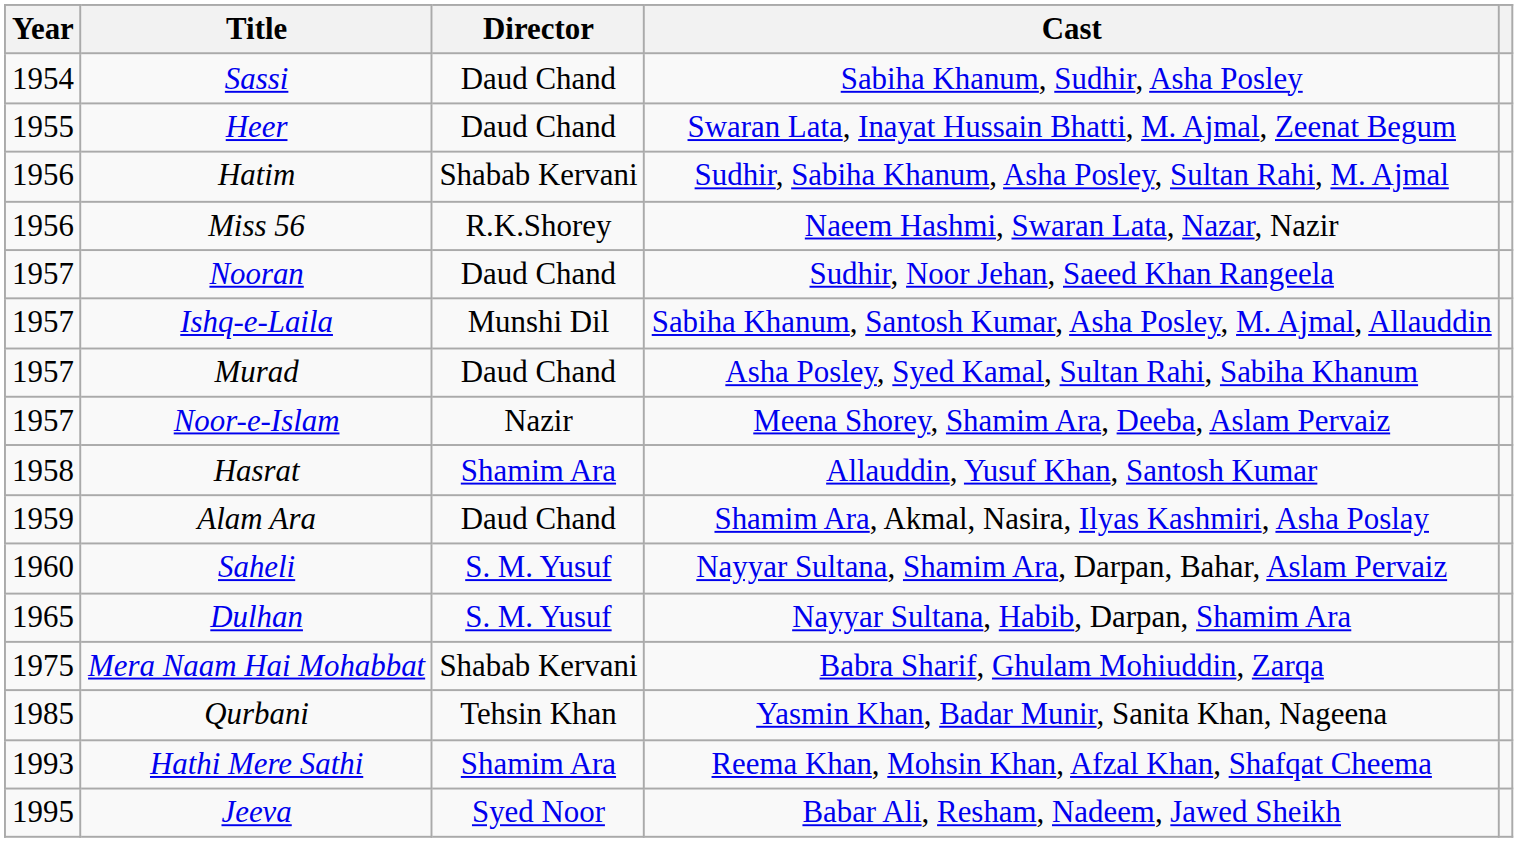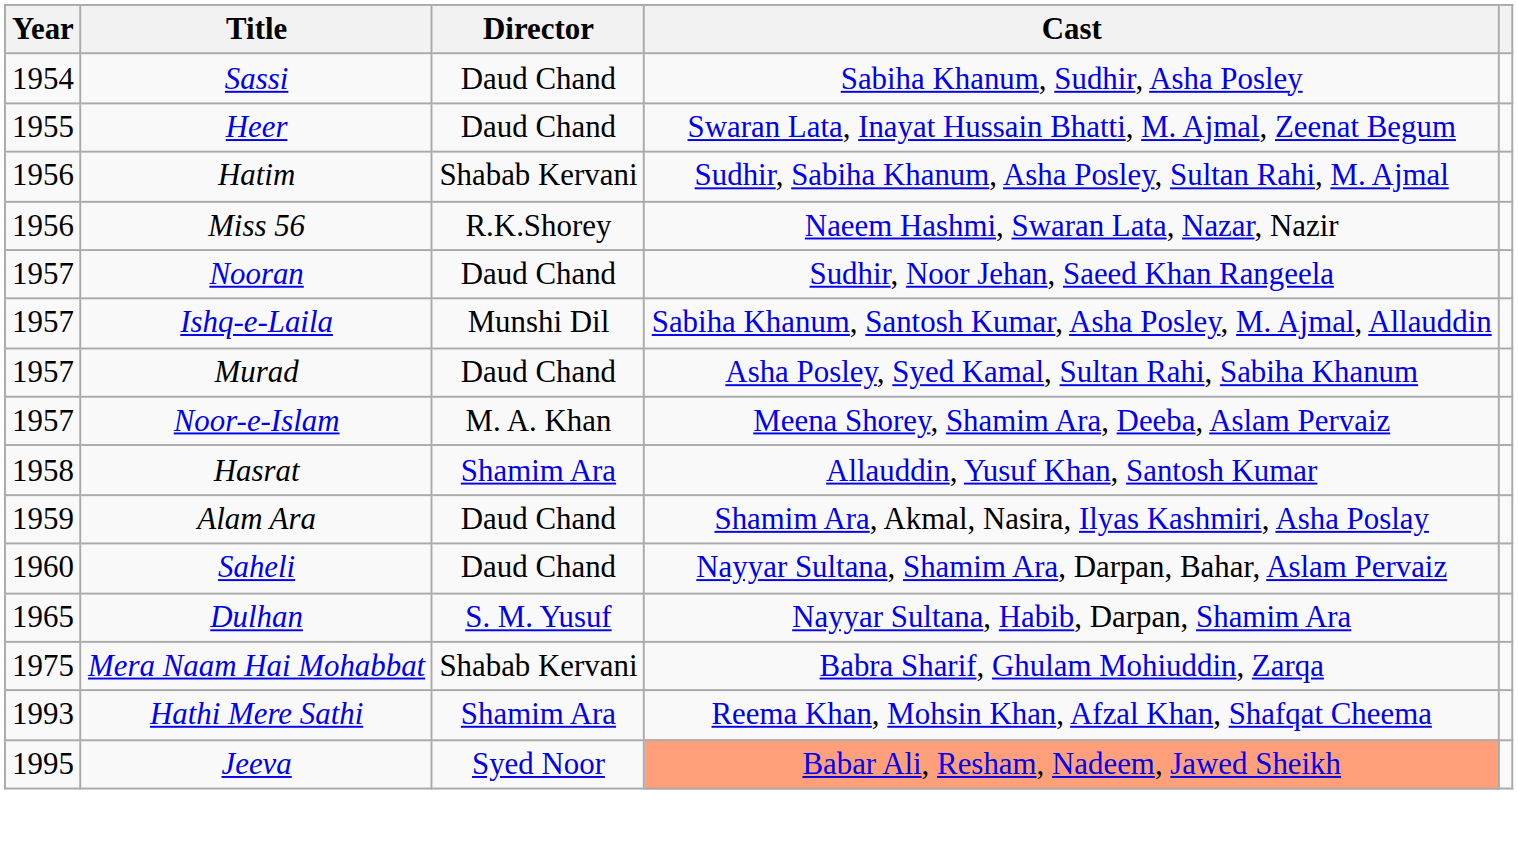Noor-e-Islam | Director: Nazir -> M. A. Khan
Saheli | Director: S. M. Yusuf -> Daud Chand
- row: 1985 | Qurbani | Tehsin Khan | Yasmin Khan, Badar Munir, Sanita Khan, Nageena
Jeeva | Cast: no background -> lightsalmon background
